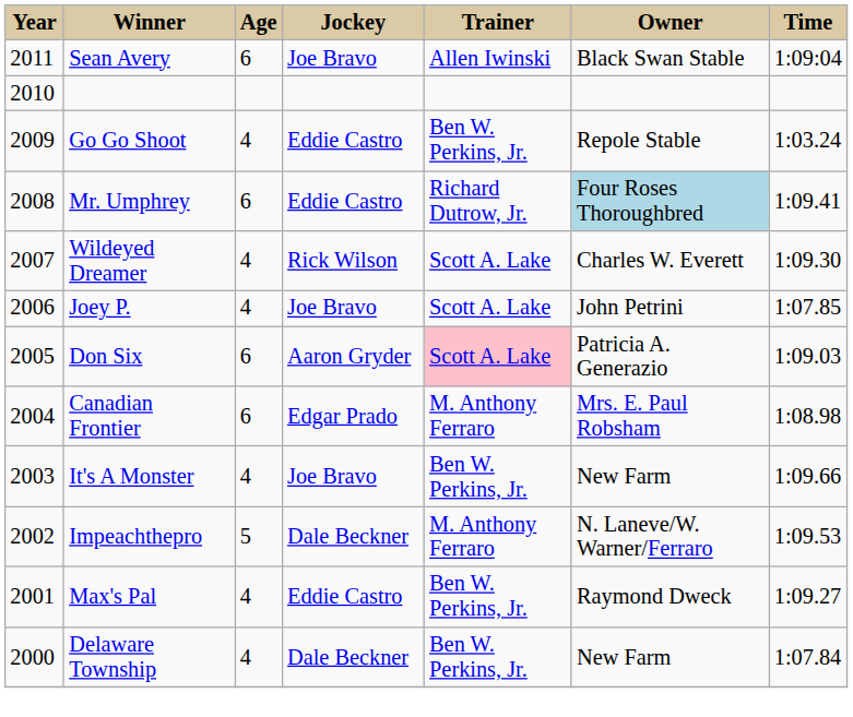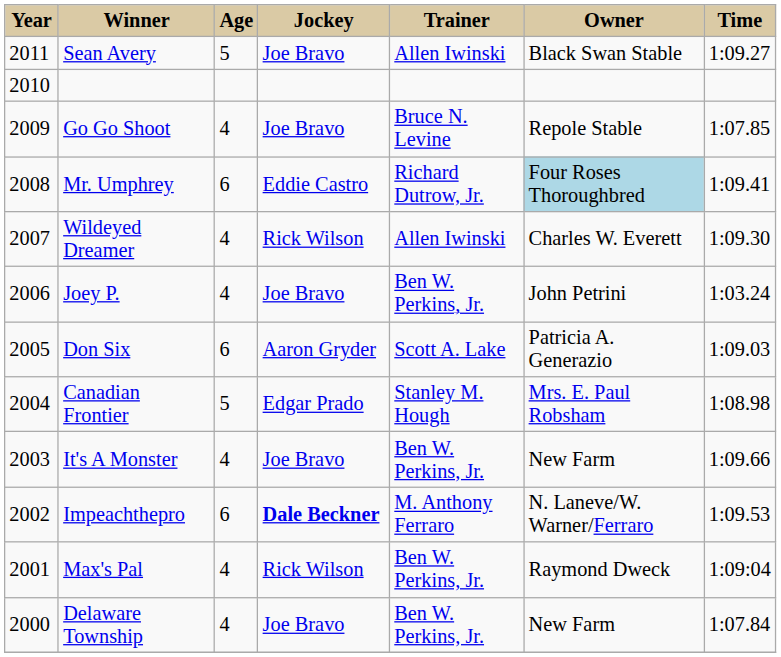Sean Avery | Age: 6 -> 5
Sean Avery | Time: 1:09:04 -> 1:09.27
Go Go Shoot | Jockey: Eddie Castro -> Joe Bravo
Go Go Shoot | Trainer: Ben W. Perkins, Jr. -> Bruce N. Levine
Go Go Shoot | Time: 1:03.24 -> 1:07.85
Wildeyed Dreamer | Trainer: Scott A. Lake -> Allen Iwinski
Joey P. | Trainer: Scott A. Lake -> Ben W. Perkins, Jr.
Joey P. | Time: 1:07.85 -> 1:03.24
Don Six | Trainer: pink background -> no background
Canadian Frontier | Age: 6 -> 5
Canadian Frontier | Trainer: M. Anthony Ferraro -> Stanley M. Hough
Impeachthepro | Age: 5 -> 6
Impeachthepro | Jockey: normal -> bold
Max's Pal | Jockey: Eddie Castro -> Rick Wilson
Max's Pal | Time: 1:09.27 -> 1:09:04
Delaware Township | Jockey: Dale Beckner -> Joe Bravo
